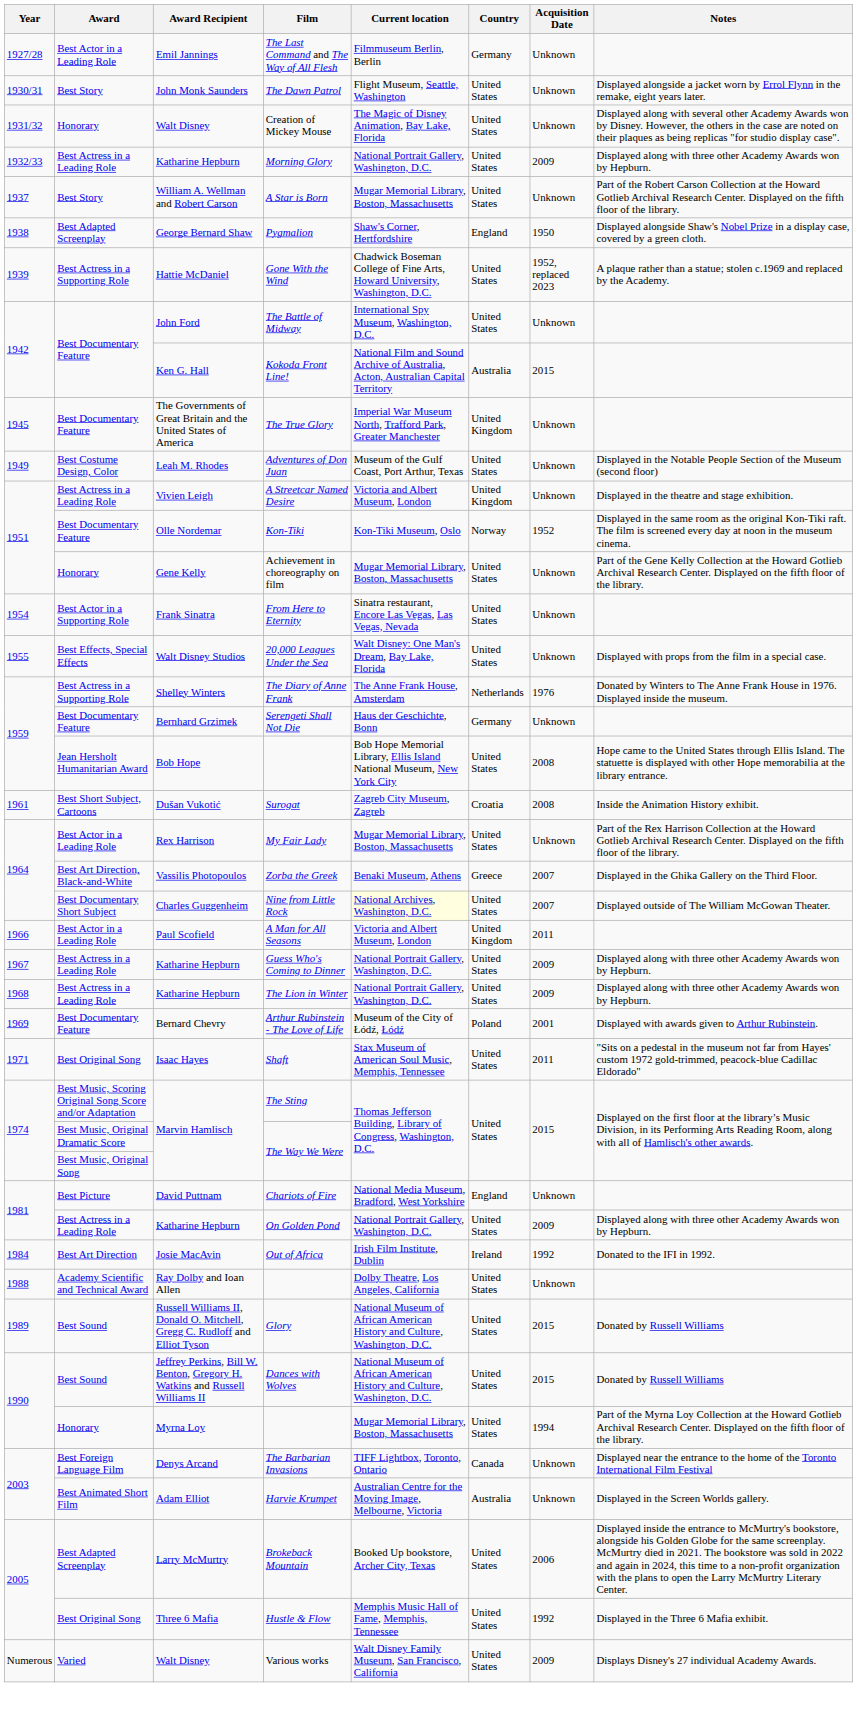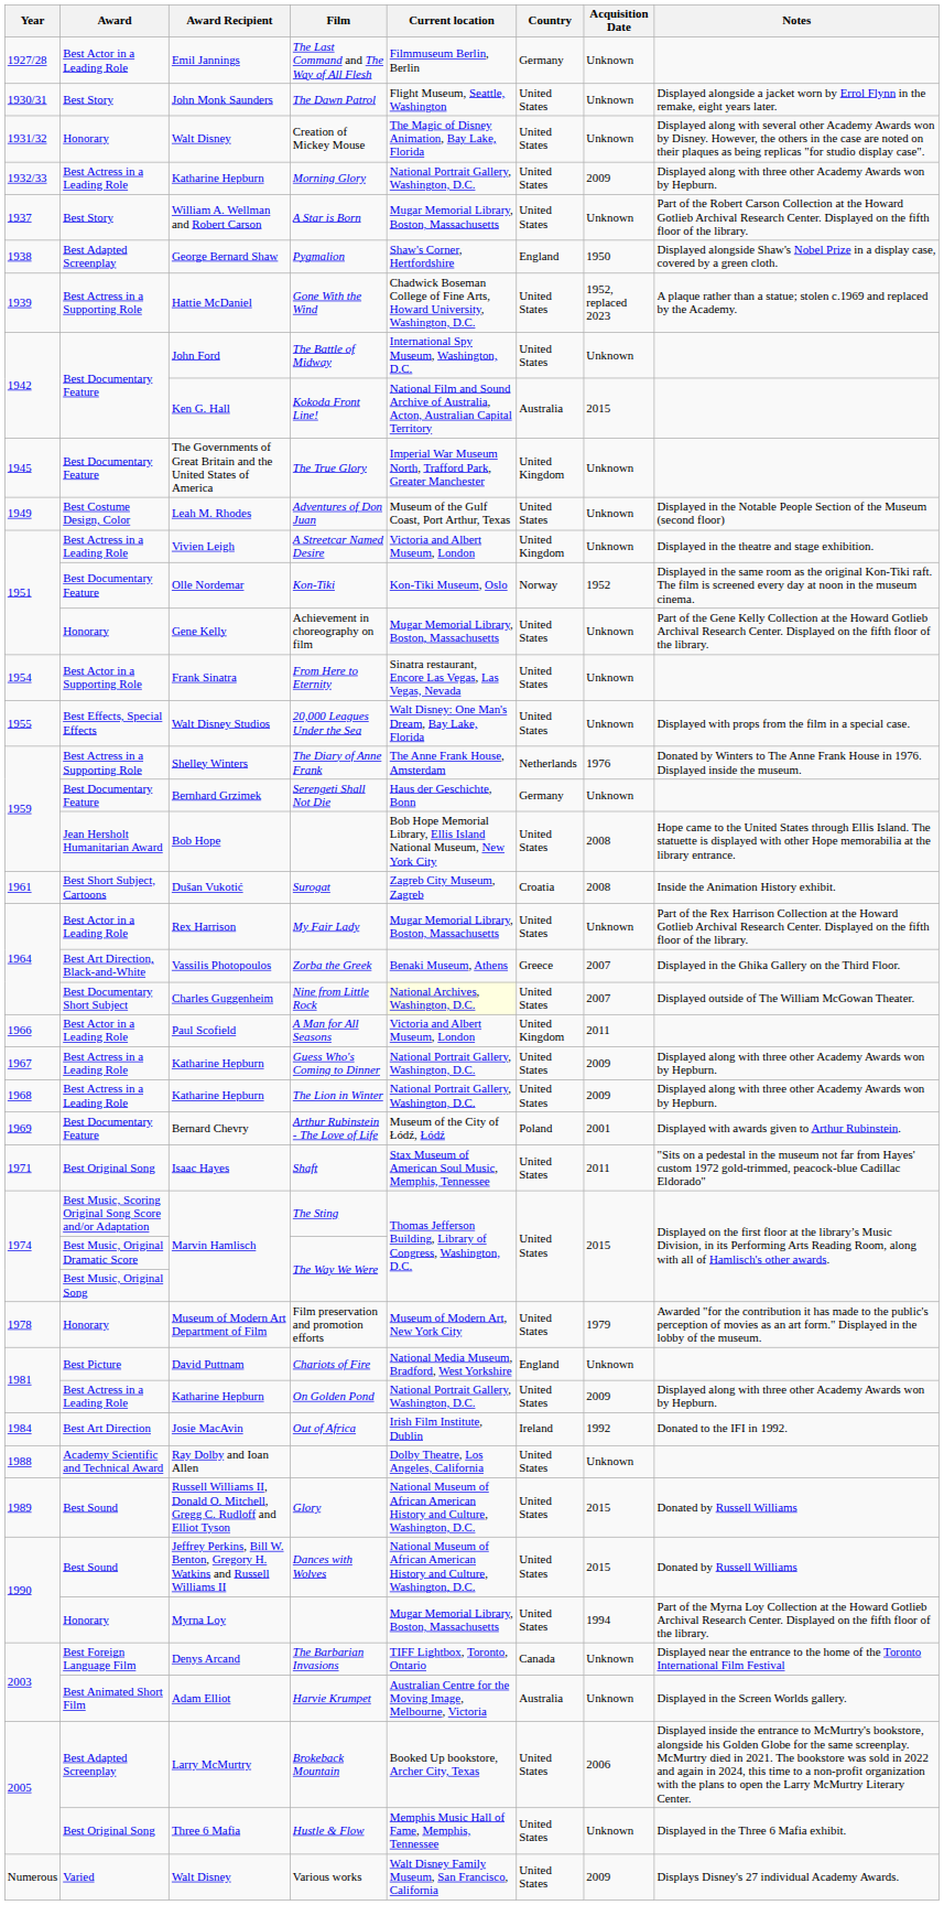+ row: 1978 | Honorary | Museum of Modern Art Department of Film | Film preservation and promotion efforts | Museum of Modern Art, New York City | United States | 1979 | Awarded "for the contribution it has made to the public's perception of movies as an art form." Displayed in the lobby of the museum.
Hustle & Flow | Acquisition Date: 1992 -> Unknown
